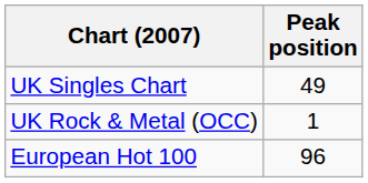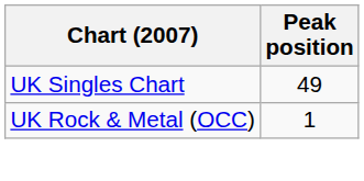- row: European Hot 100 | 96
